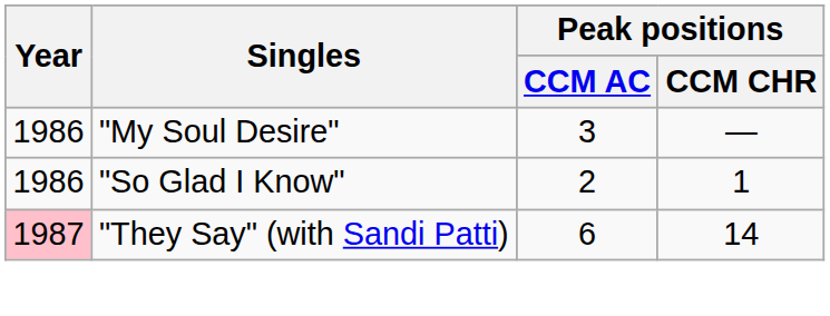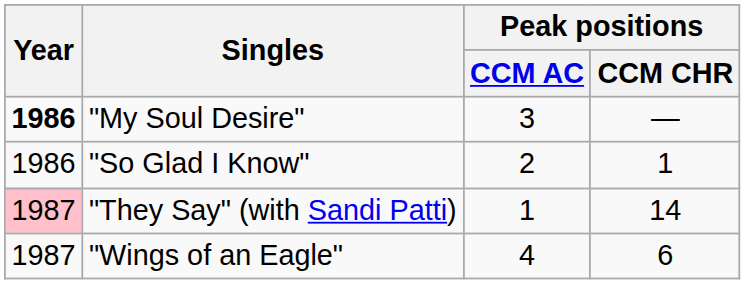"My Soul Desire" | Year: normal -> bold
"They Say" (with Sandi Patti) | Peak positions / CCM AC: 6 -> 1
+ row: 1987 | "Wings of an Eagle" | 4 | 6
